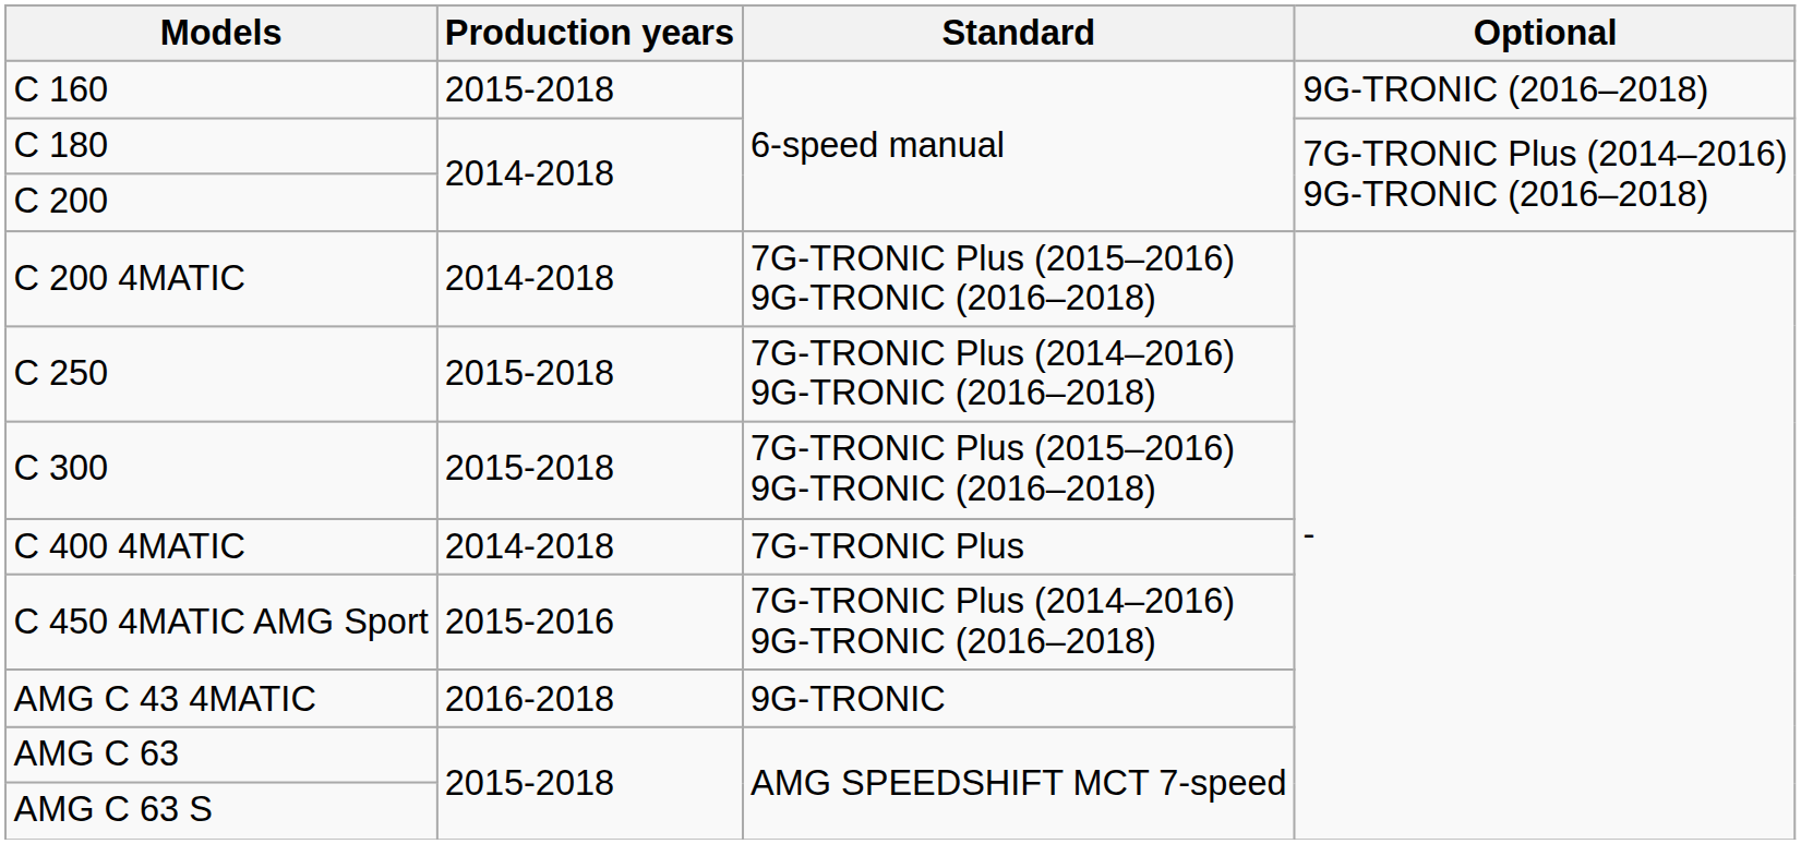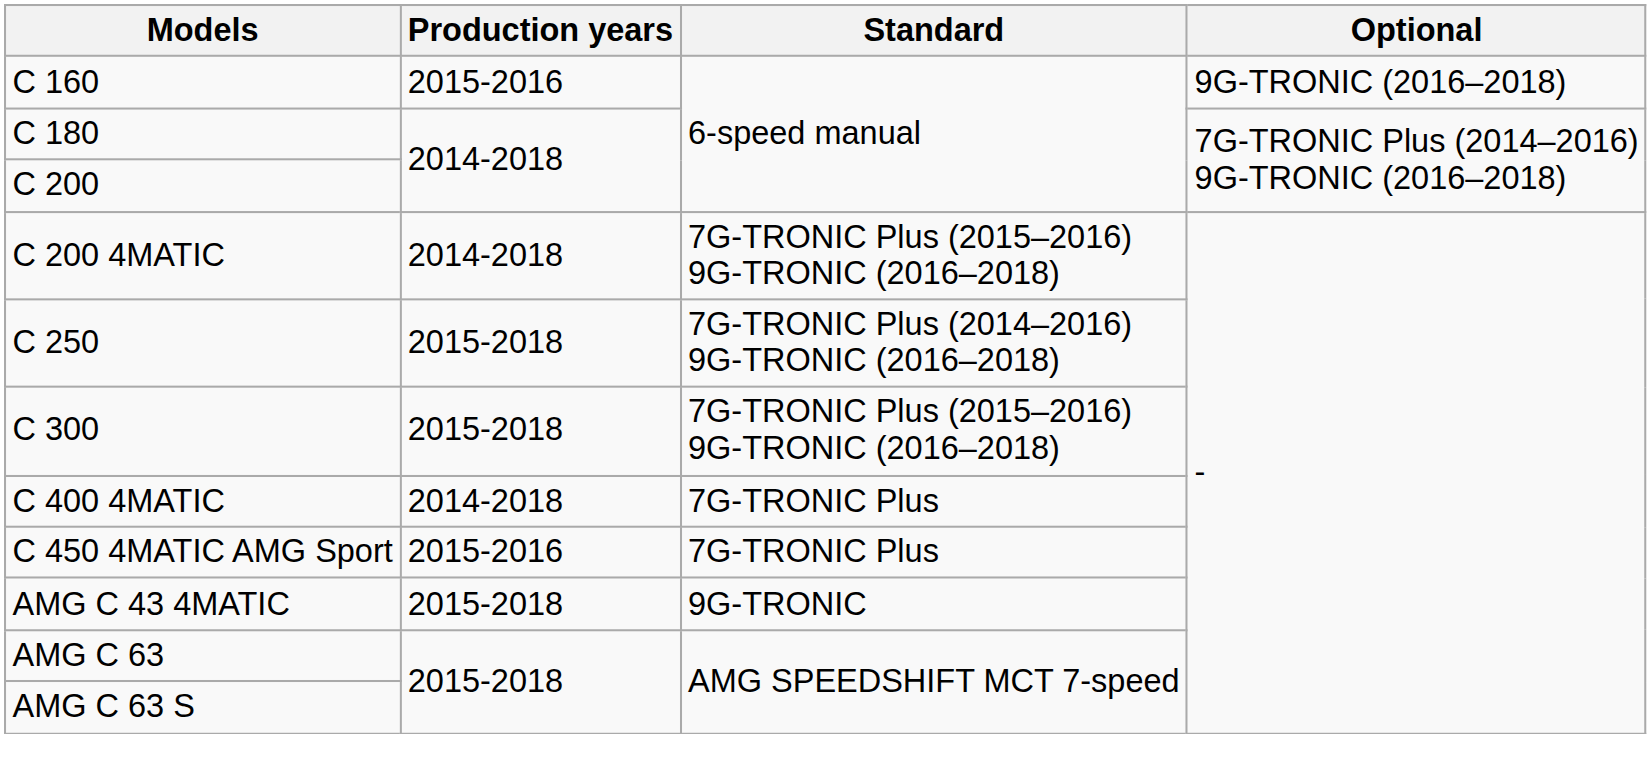C 160 | Production years: 2015-2018 -> 2015-2016
C 450 4MATIC AMG Sport | Standard: 7G-TRONIC Plus (2014–2016) 9G-TRONIC (2016–2018) -> 7G-TRONIC Plus
AMG C 43 4MATIC | Production years: 2016-2018 -> 2015-2018
